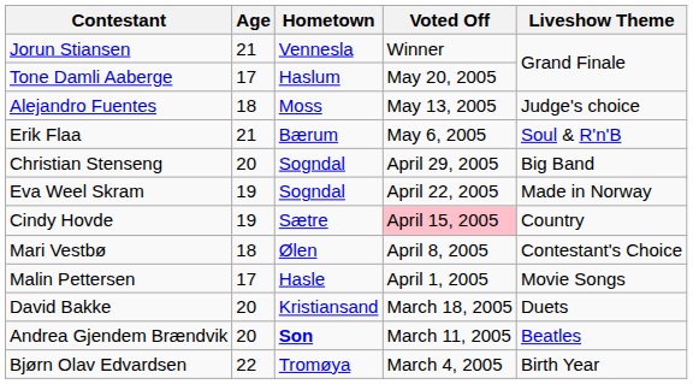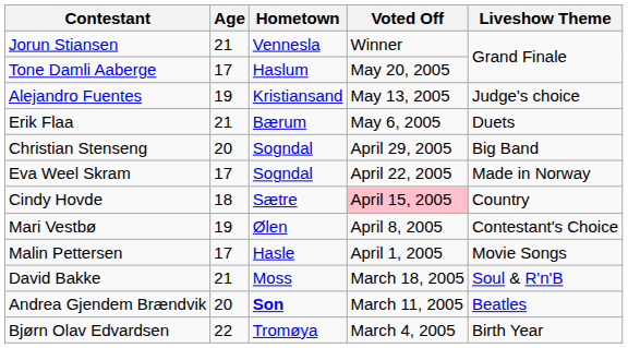Alejandro Fuentes | Age: 18 -> 19
Alejandro Fuentes | Hometown: Moss -> Kristiansand
Erik Flaa | Liveshow Theme: Soul & R'n'B -> Duets
Eva Weel Skram | Age: 19 -> 17
Cindy Hovde | Age: 19 -> 18
Mari Vestbø | Age: 18 -> 19
David Bakke | Age: 20 -> 21
David Bakke | Hometown: Kristiansand -> Moss
David Bakke | Liveshow Theme: Duets -> Soul & R'n'B
